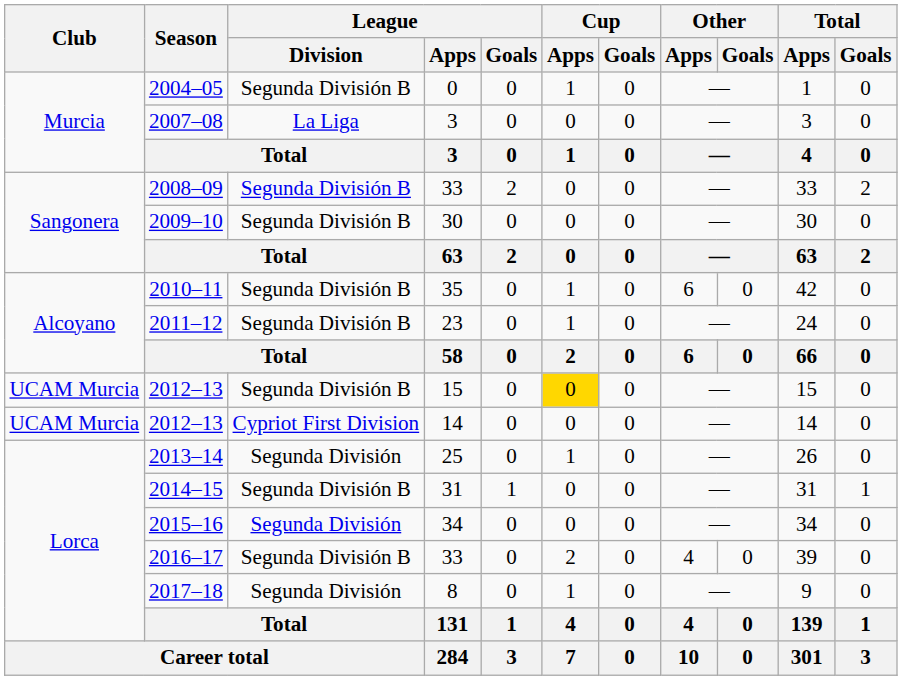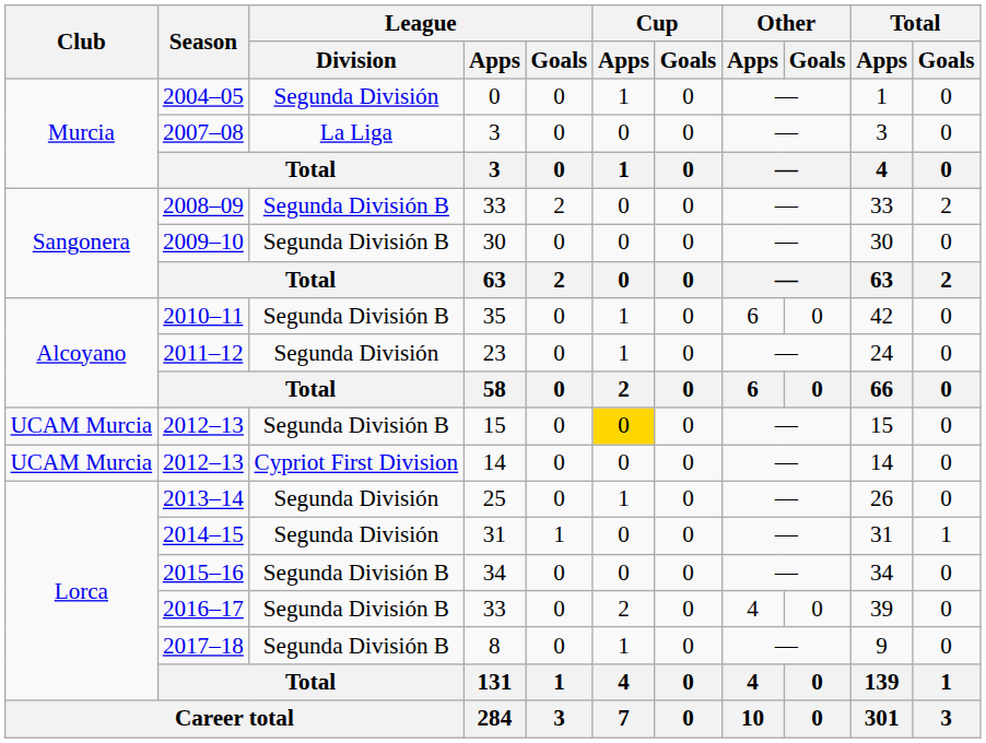2004–05 | League / Division: Segunda División B -> Segunda División
2011–12 | League / Division: Segunda División B -> Segunda División
2014–15 | League / Division: Segunda División B -> Segunda División
2015–16 | League / Division: Segunda División -> Segunda División B
2017–18 | League / Division: Segunda División -> Segunda División B
